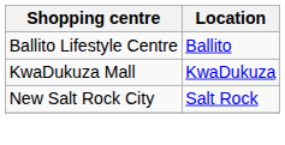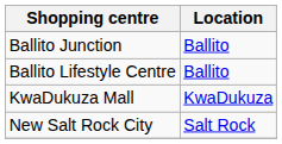+ row: Ballito Junction | Ballito
